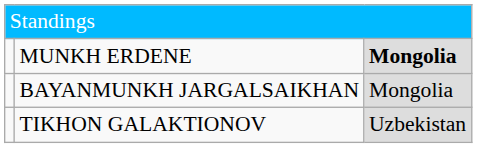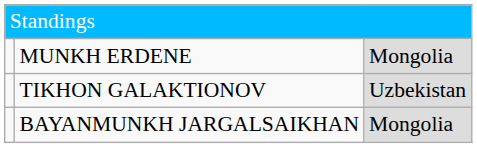MUNKH ERDENE | column 3: bold -> normal
rows swapped: BAYANMUNKH JARGALSAIKHAN <-> TIKHON GALAKTIONOV
